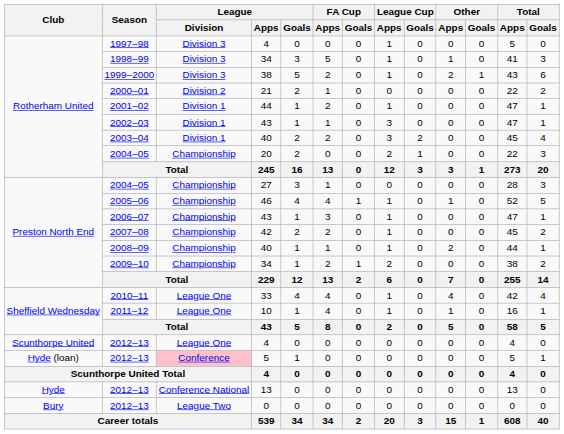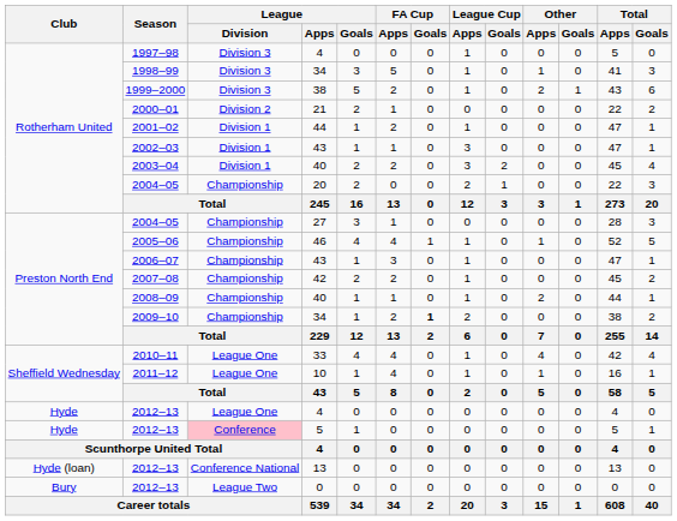2009–10 | FA Cup / Goals: normal -> bold
2012–13 / 4 | Club: Scunthorpe United -> Hyde
2012–13 / 5 | Club: Hyde (loan) -> Hyde
2012–13 / 13 | Club: Hyde -> Hyde (loan)
